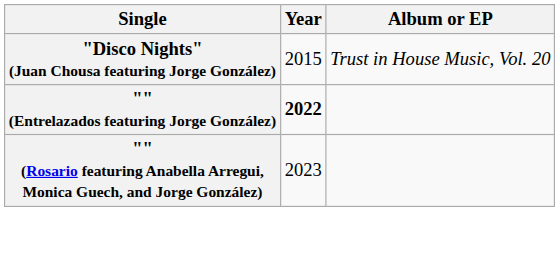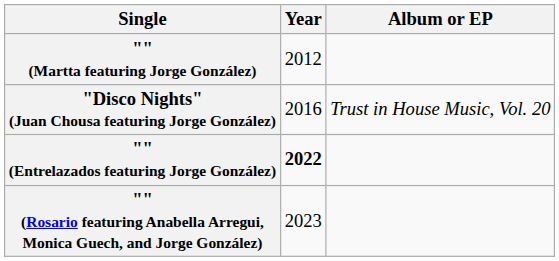+ row: "" (Martta featuring Jorge González) | 2012
"Disco Nights" (Juan Chousa featuring Jorge González) | Year: 2015 -> 2016
